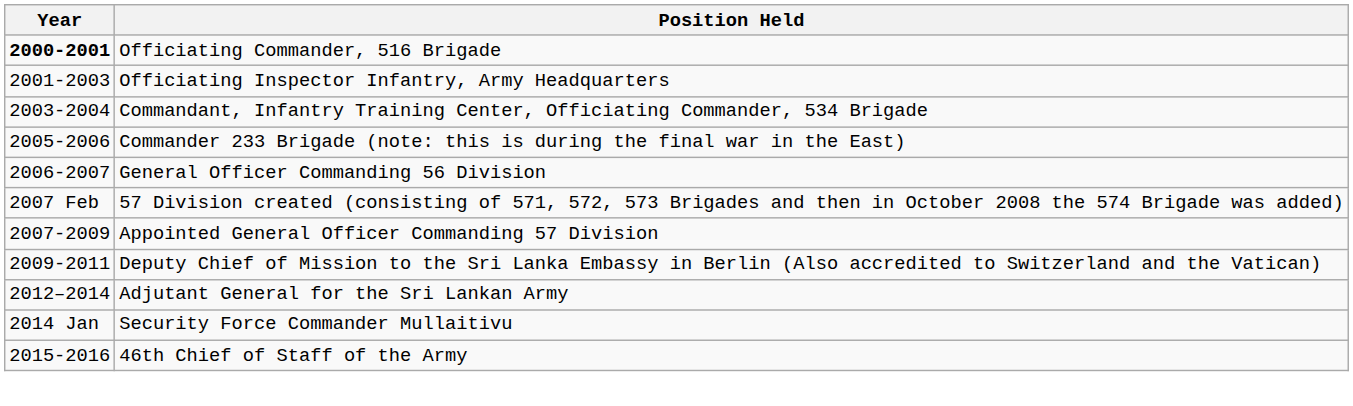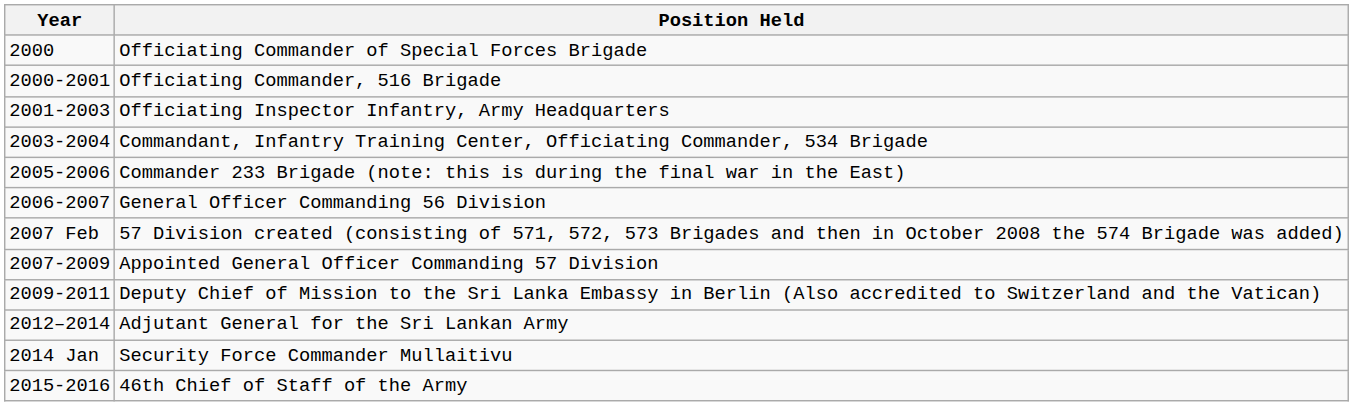+ row: 2000 | Officiating Commander of Special Forces Brigade
Officiating Commander, 516 Brigade | Year: bold -> normal
